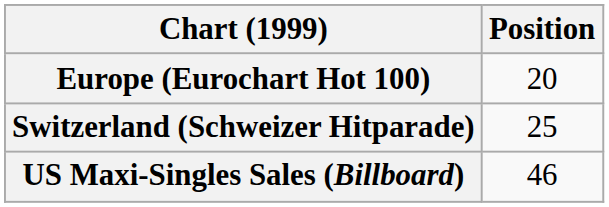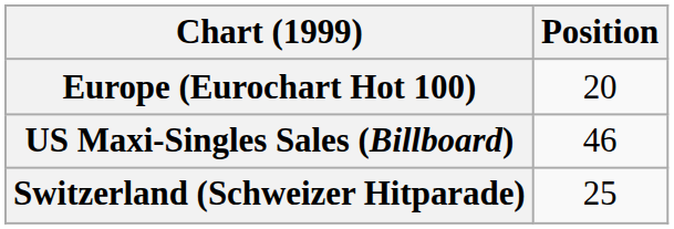rows swapped: Switzerland (Schweizer Hitparade) <-> US Maxi-Singles Sales (Billboard)
